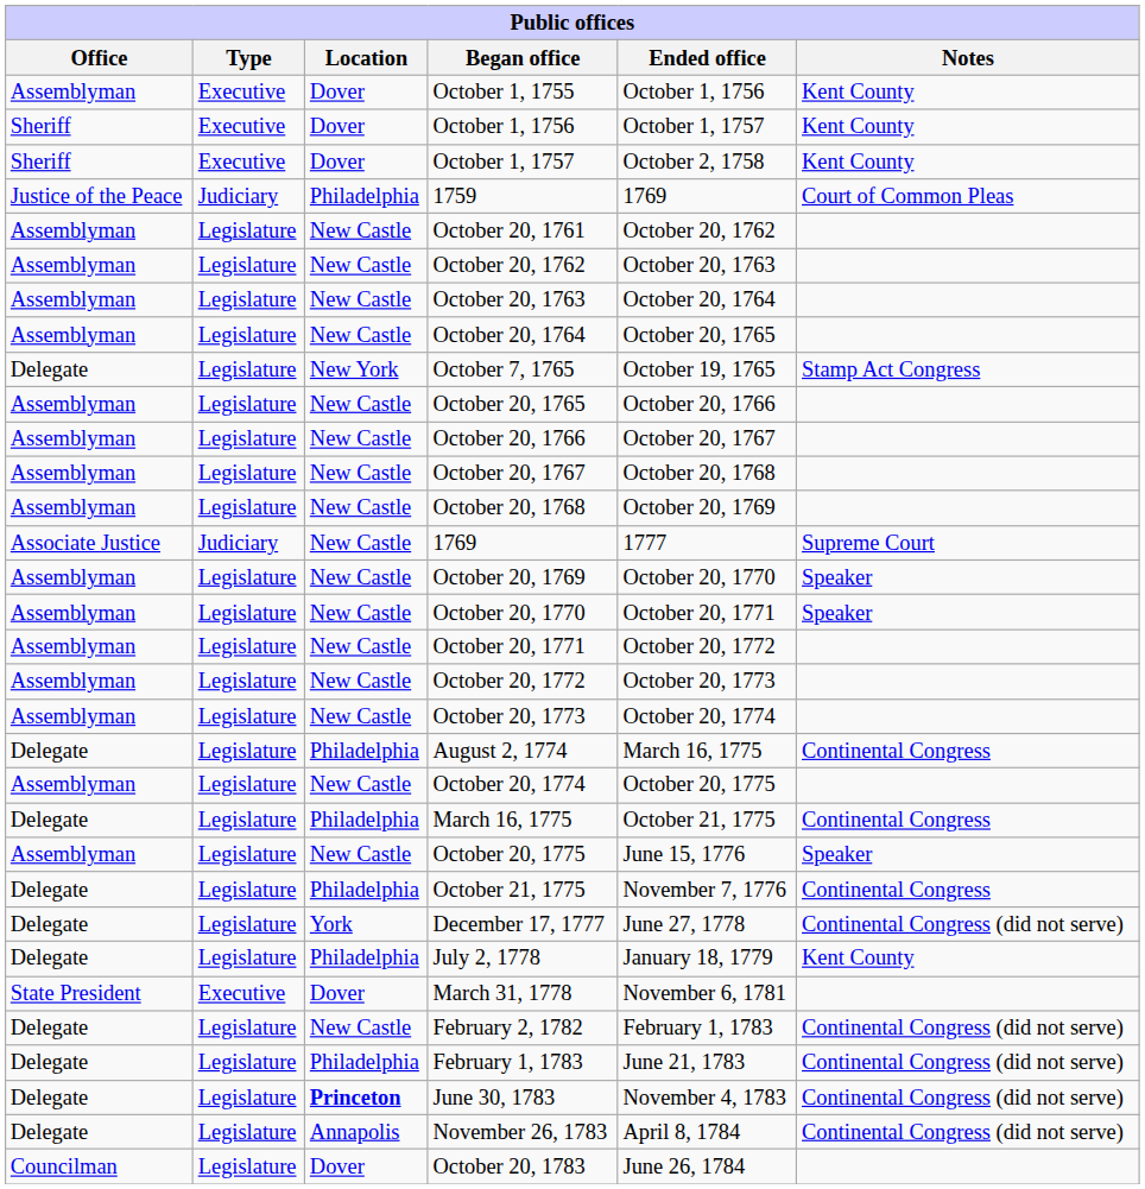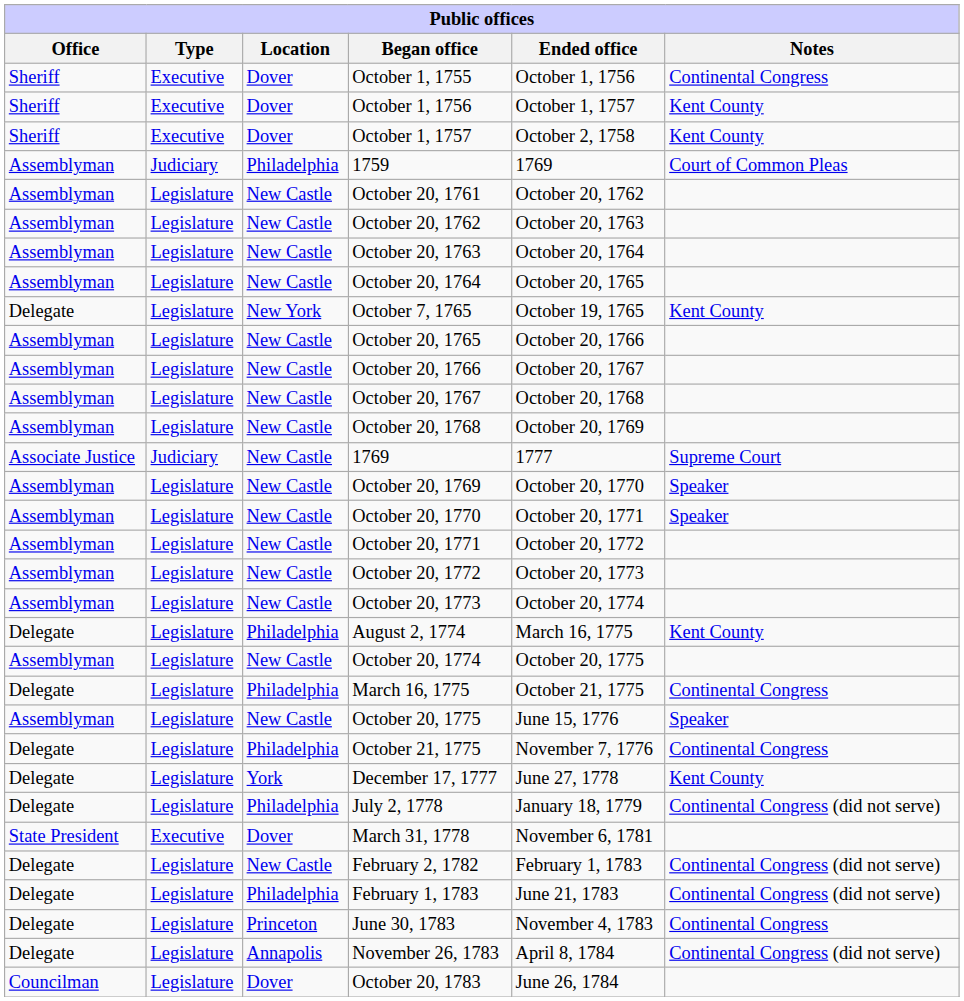October 1, 1755 | Office: Assemblyman -> Sheriff
October 1, 1755 | Notes: Kent County -> Continental Congress
1759 | Office: Justice of the Peace -> Assemblyman
October 7, 1765 | Notes: Stamp Act Congress -> Kent County
August 2, 1774 | Notes: Continental Congress -> Kent County
December 17, 1777 | Notes: Continental Congress (did not serve) -> Kent County
July 2, 1778 | Notes: Kent County -> Continental Congress (did not serve)
June 30, 1783 | Location: bold -> normal
June 30, 1783 | Notes: Continental Congress (did not serve) -> Continental Congress
